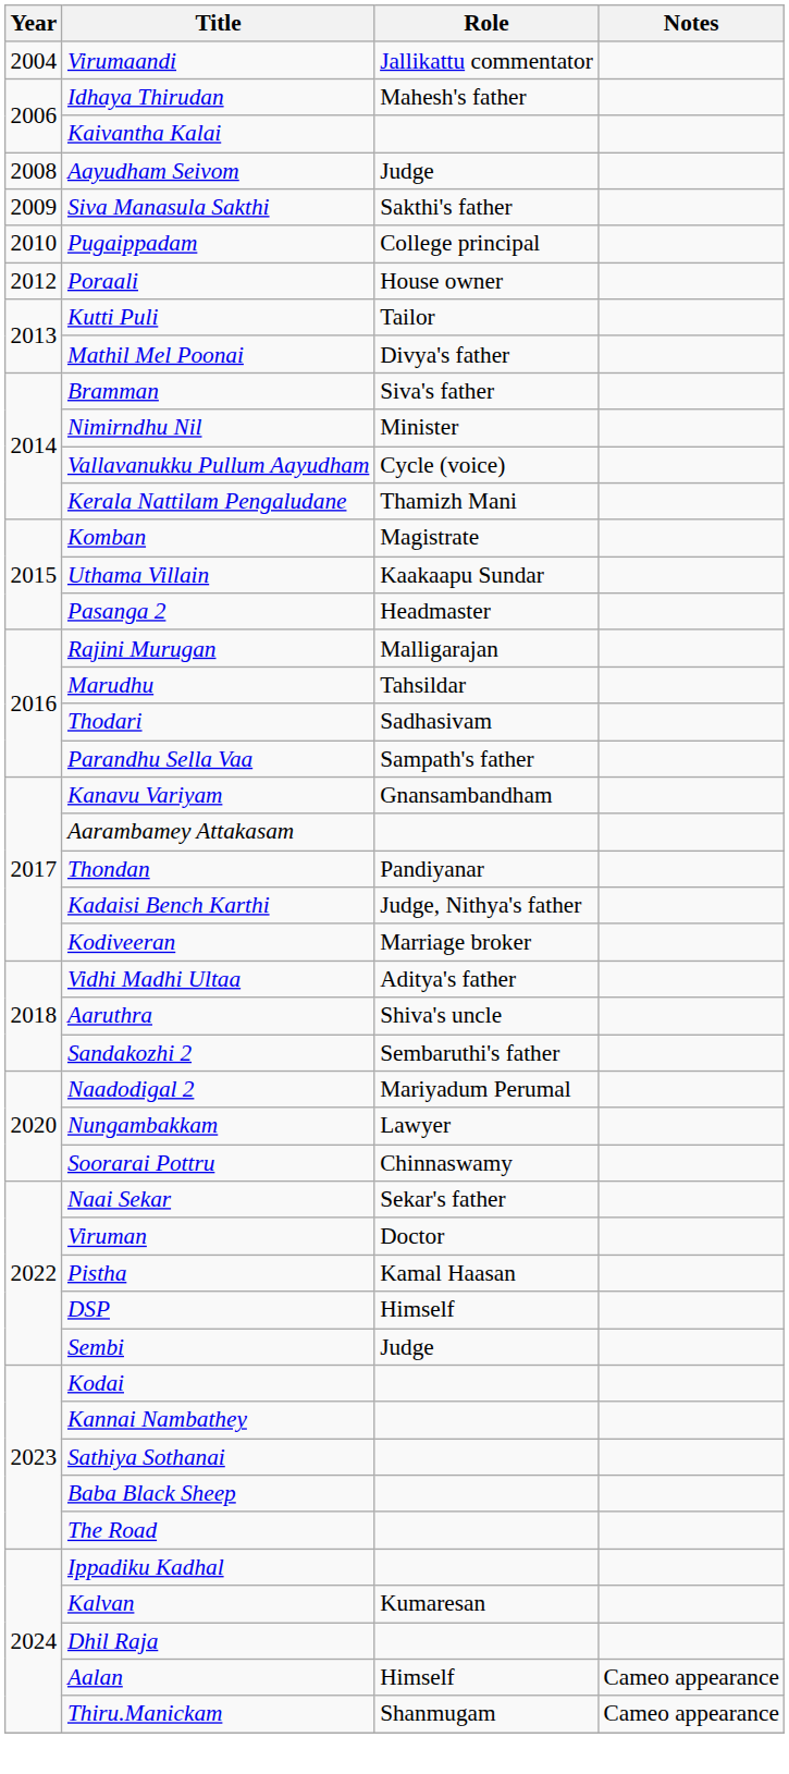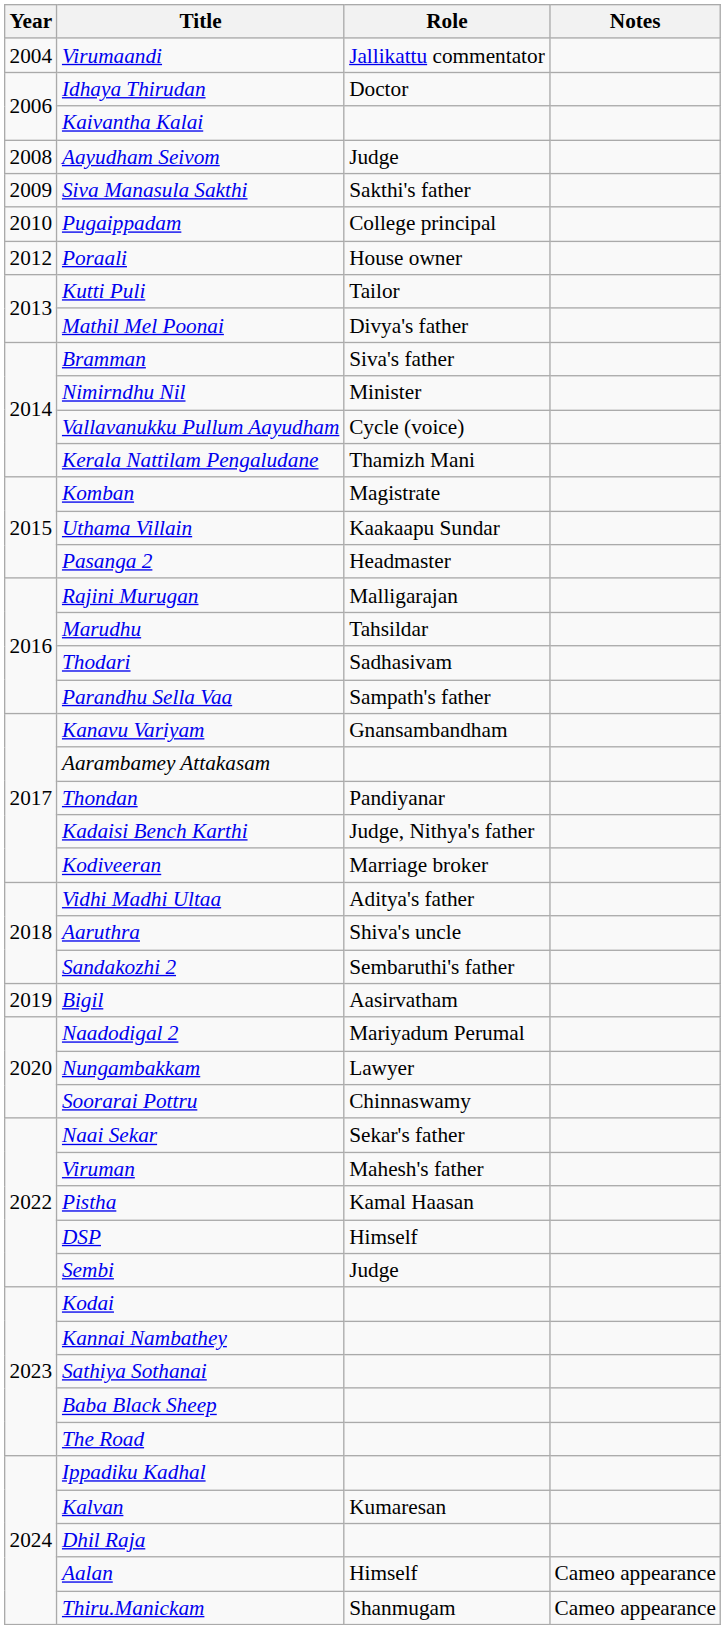Idhaya Thirudan | Role: Mahesh's father -> Doctor
+ row: 2019 | Bigil | Aasirvatham
Viruman | Role: Doctor -> Mahesh's father
